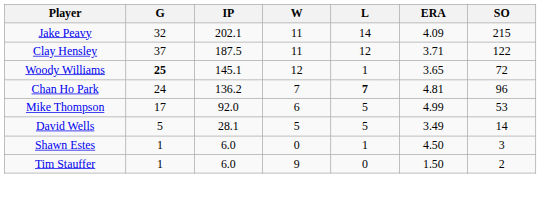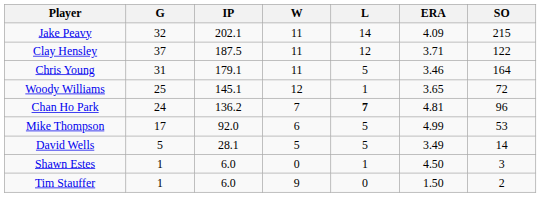+ row: Chris Young | 31 | 179.1 | 11 | 5 | 3.46 | 164
Woody Williams | G: bold -> normal
